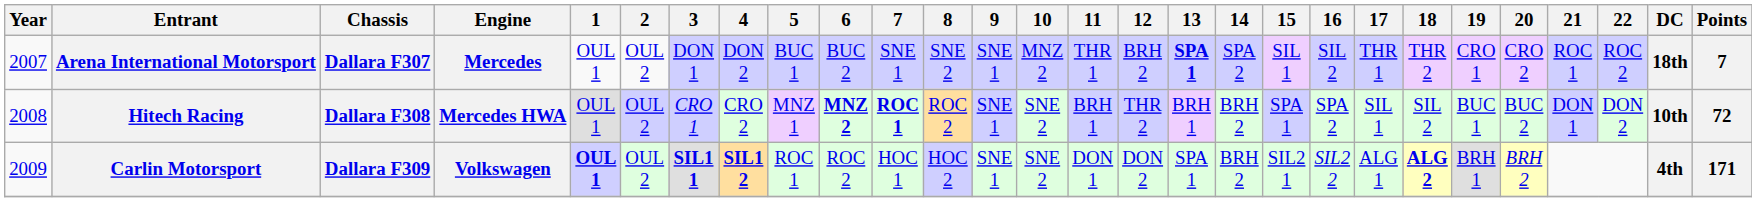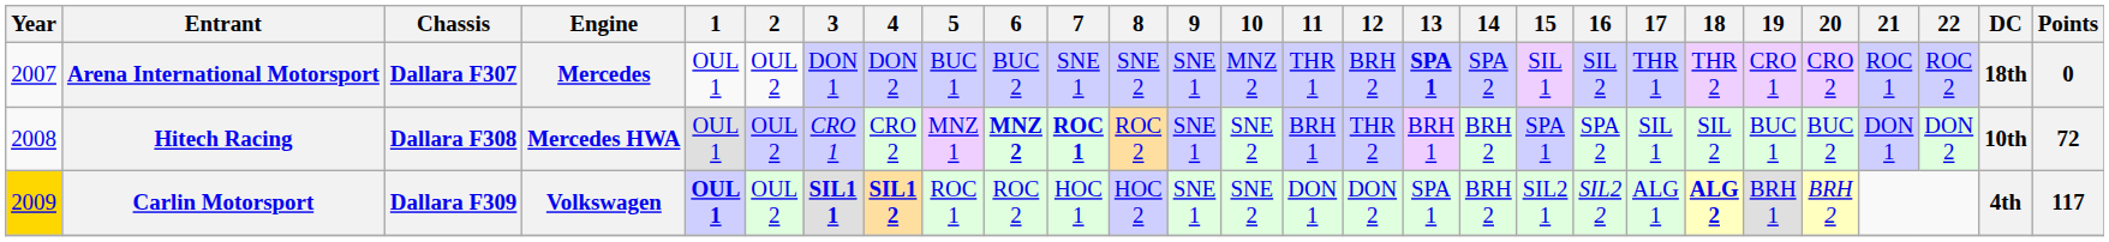Arena International Motorsport | Points: 7 -> 0
Carlin Motorsport | Year: no background -> gold background
Carlin Motorsport | Points: 171 -> 117
